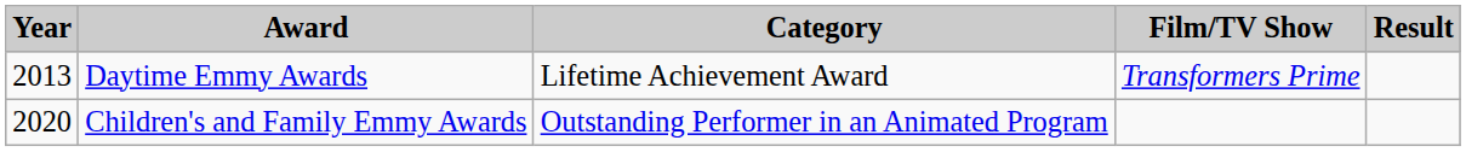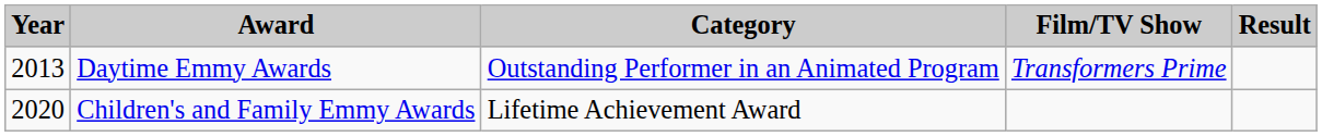Daytime Emmy Awards | Category: Lifetime Achievement Award -> Outstanding Performer in an Animated Program
Children's and Family Emmy Awards | Category: Outstanding Performer in an Animated Program -> Lifetime Achievement Award
